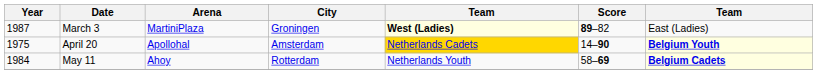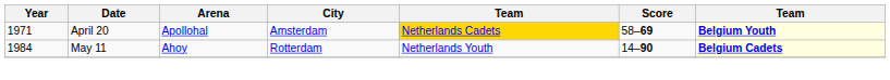- row: 1987 | March 3 | MartiniPlaza | Groningen | West (Ladies) | 89–82 | East (Ladies)
April 20 | Year: 1975 -> 1971
April 20 | Score: 14–90 -> 58–69
May 11 | Score: 58–69 -> 14–90
